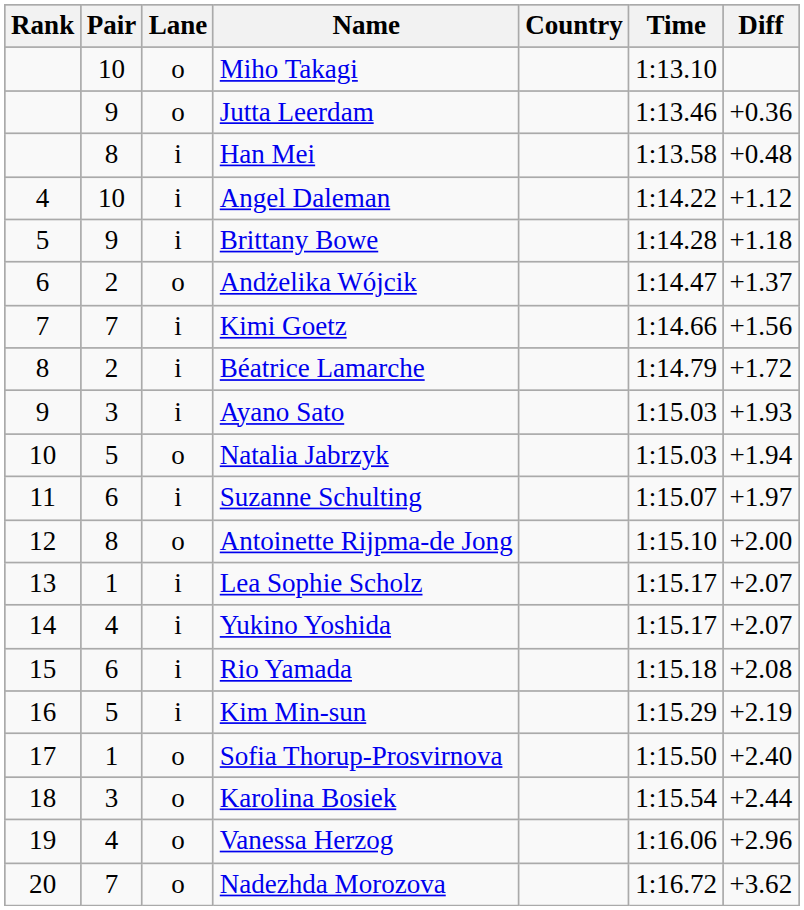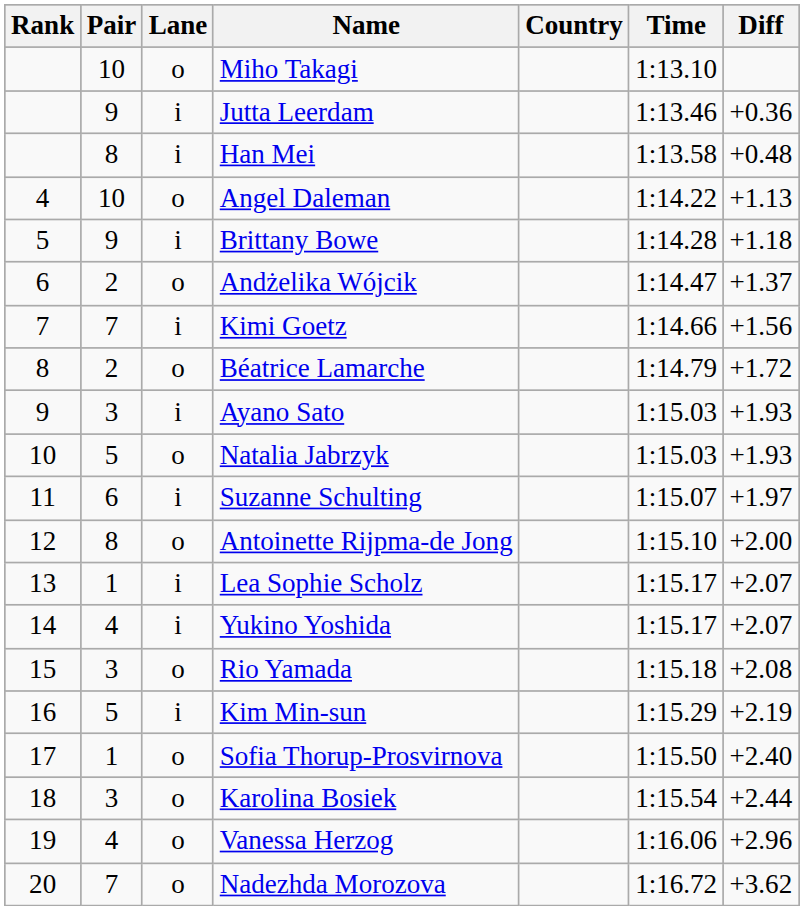Jutta Leerdam | Lane: o -> i
Angel Daleman | Lane: i -> o
Angel Daleman | Diff: +1.12 -> +1.13
Béatrice Lamarche | Lane: i -> o
Natalia Jabrzyk | Diff: +1.94 -> +1.93
Rio Yamada | Pair: 6 -> 3
Rio Yamada | Lane: i -> o
